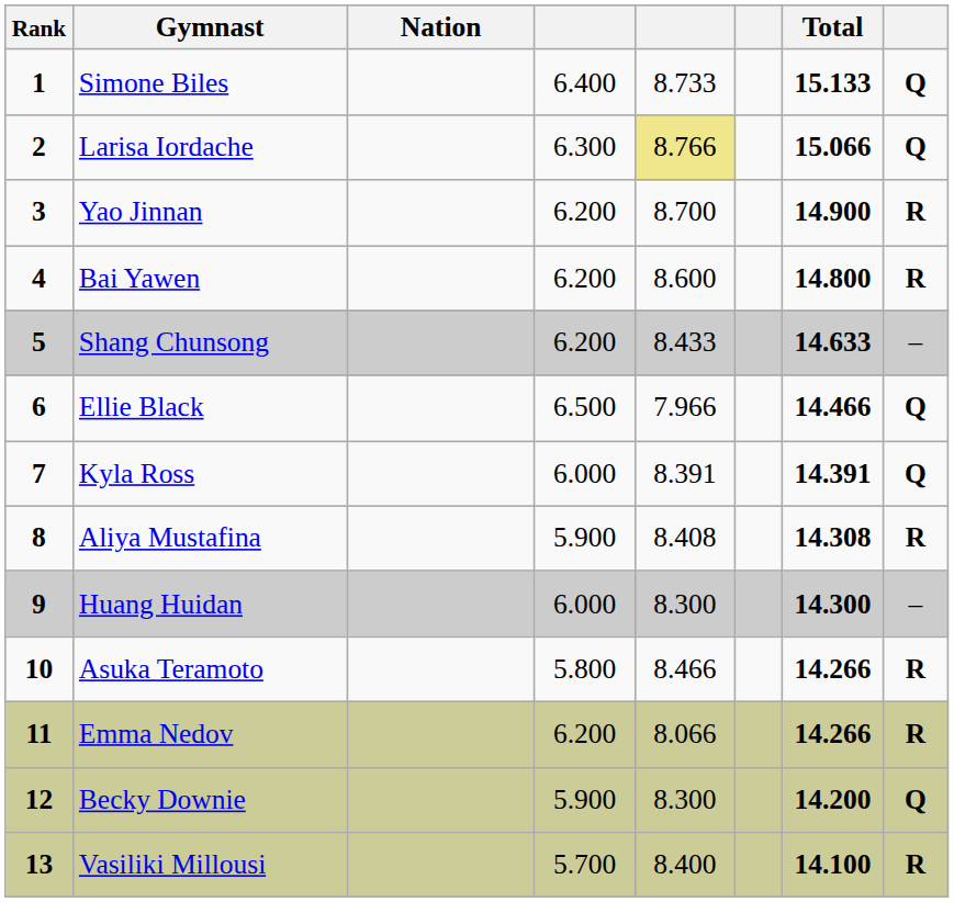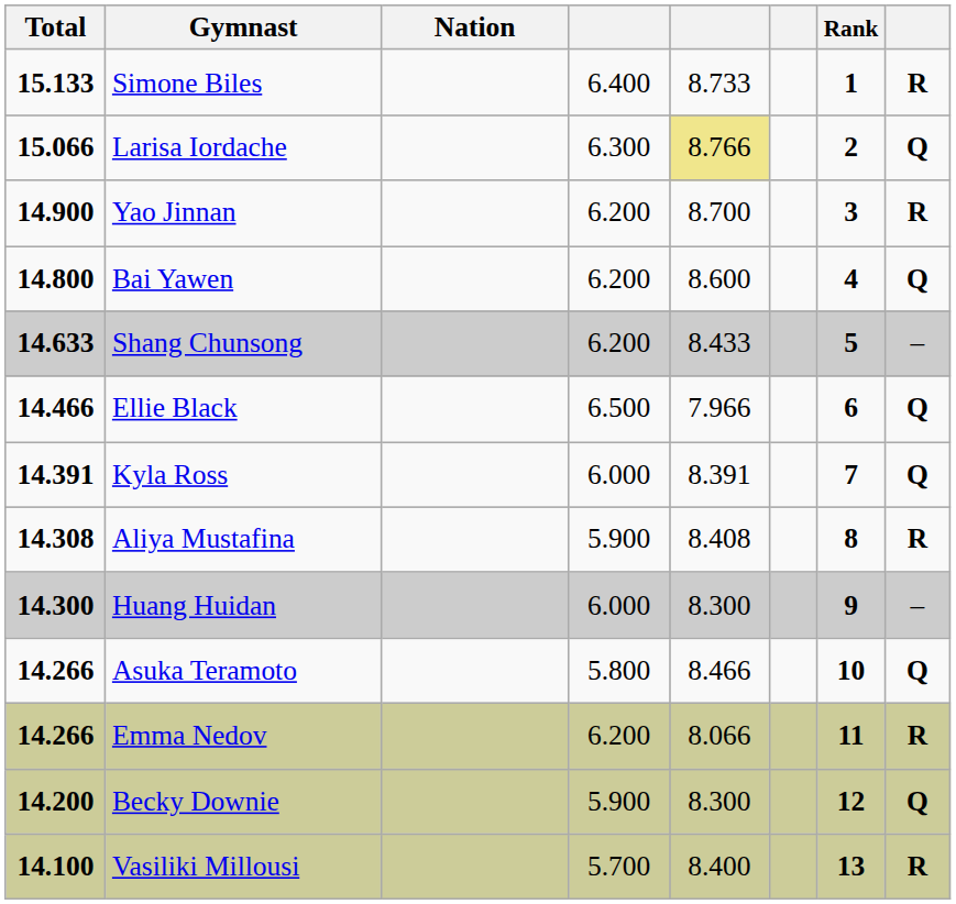columns swapped: Rank <-> Total
Simone Biles | column 8: Q -> R
Bai Yawen | column 8: R -> Q
Asuka Teramoto | column 8: R -> Q
